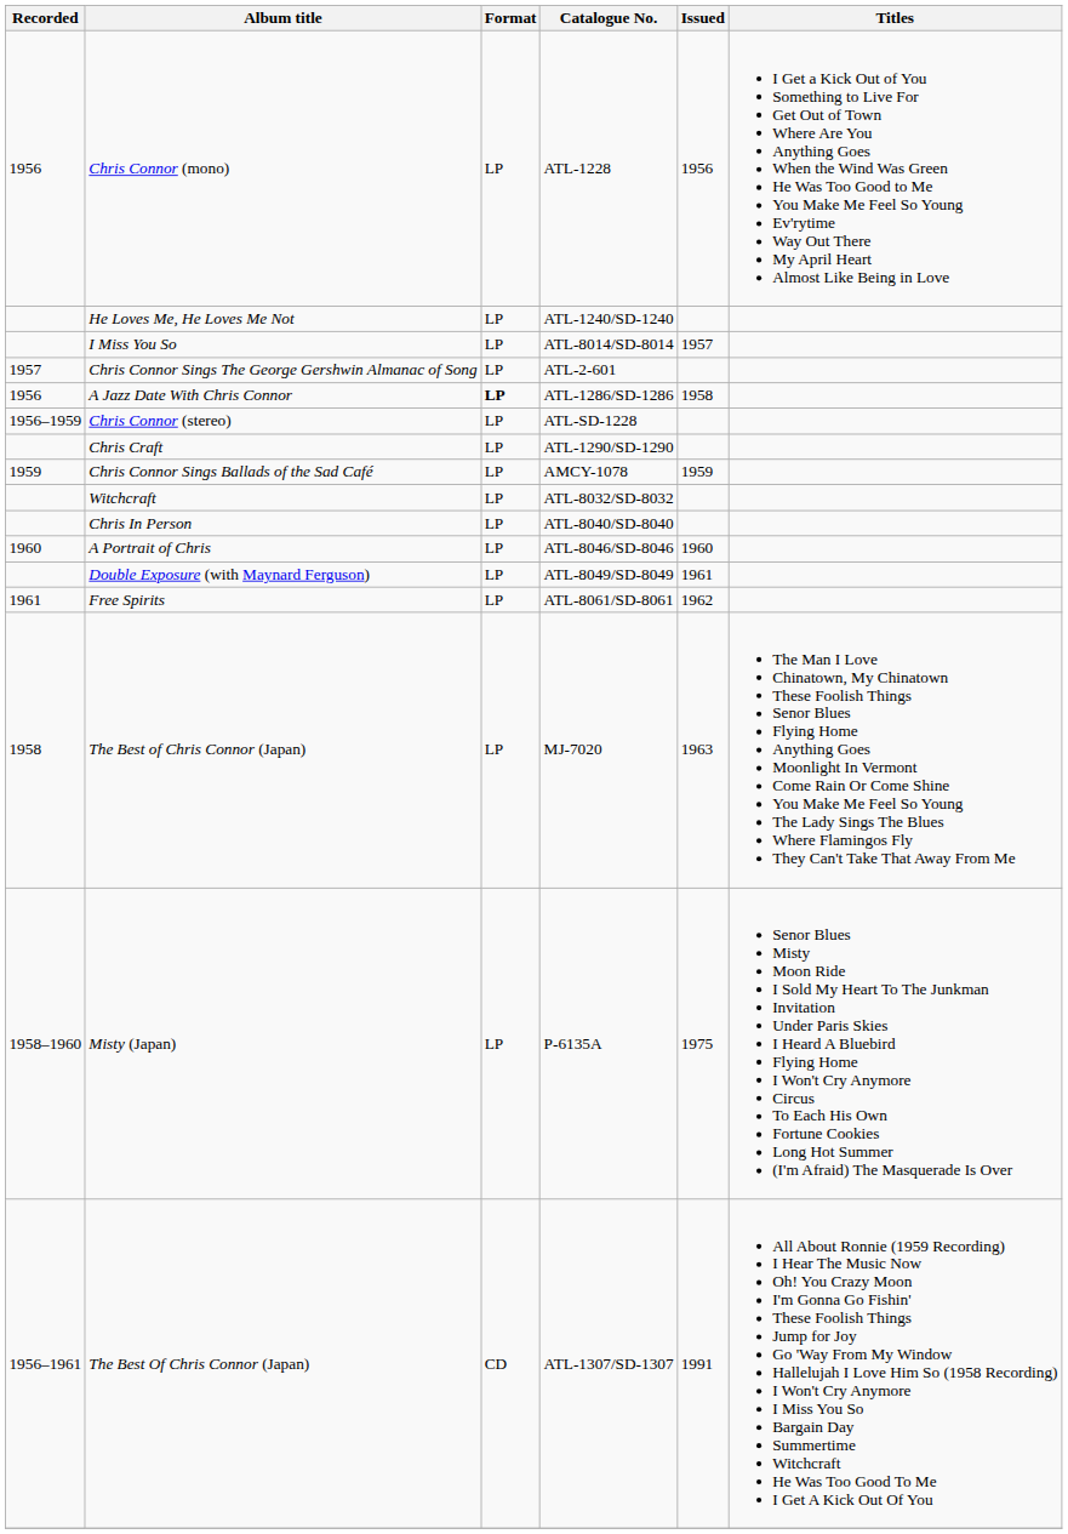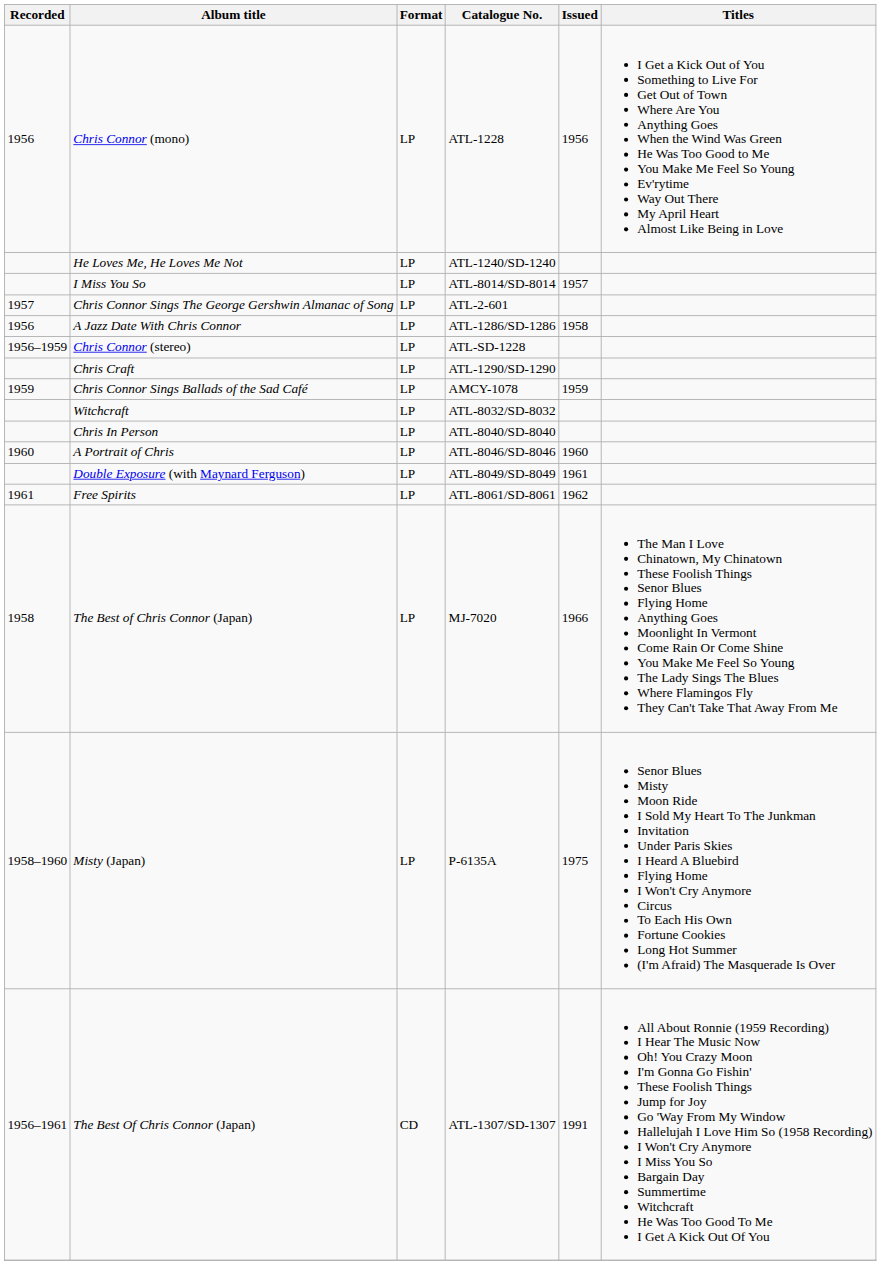A Jazz Date With Chris Connor | Format: bold -> normal
The Best of Chris Connor (Japan) | Issued: 1963 -> 1966
